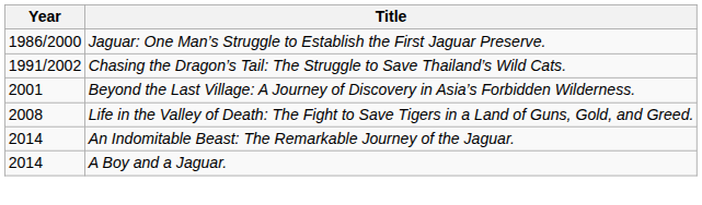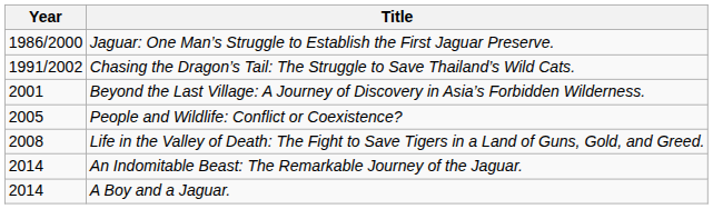+ row: 2005 | People and Wildlife: Conflict or Coexistence?
